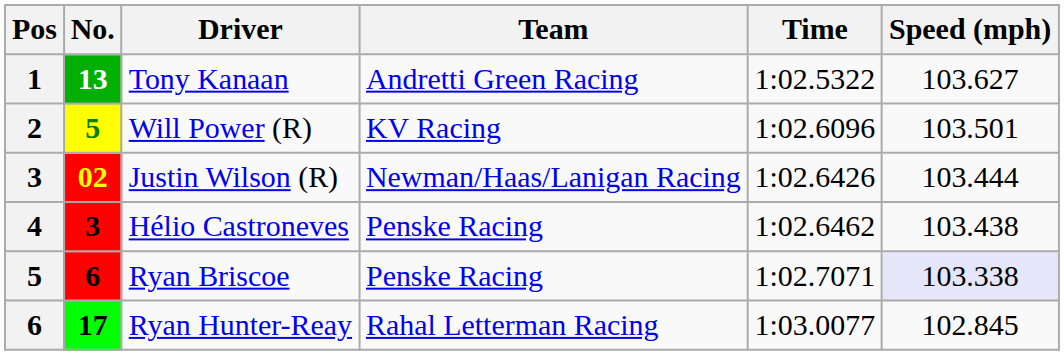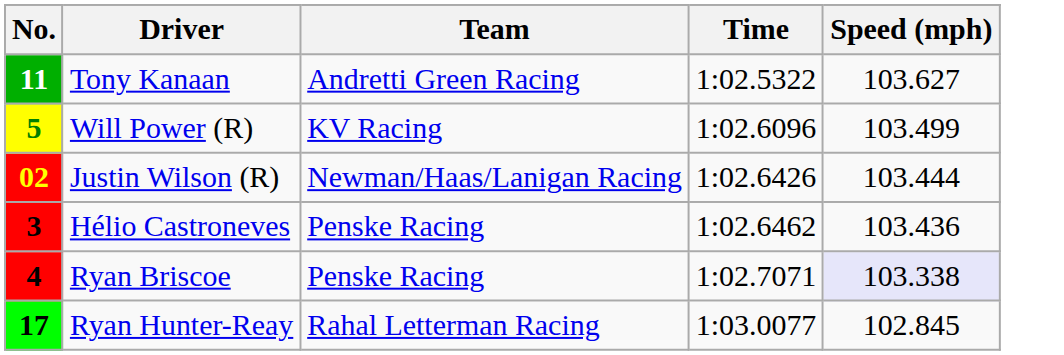- column: Pos | 1 | 2 | 3 | 4 | 5 | 6
Tony Kanaan | No.: 13 -> 11
Will Power (R) | Speed (mph): 103.501 -> 103.499
Hélio Castroneves | Speed (mph): 103.438 -> 103.436
Ryan Briscoe | No.: 6 -> 4
